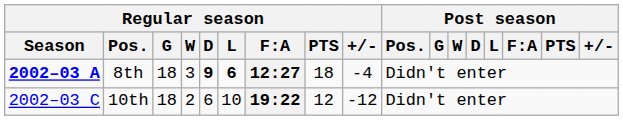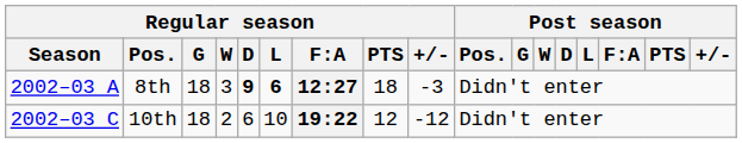8th | Regular season / Season: bold -> normal
8th | Regular season / +/-: -4 -> -3
